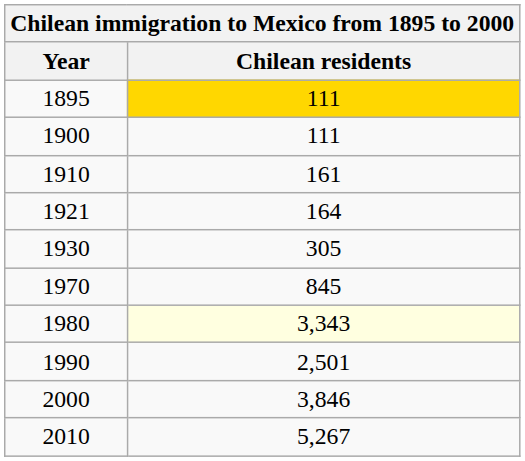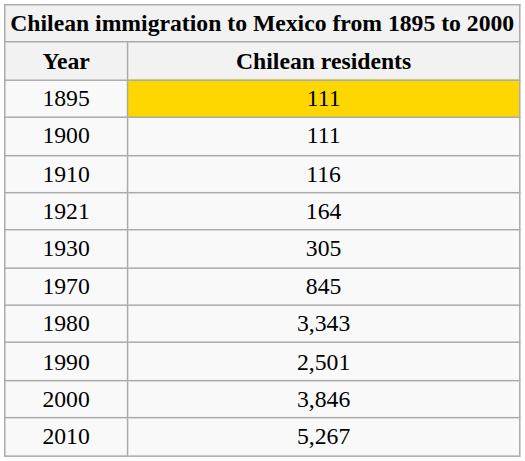1910 | Chilean residents: 161 -> 116
1980 | Chilean residents: lightyellow background -> no background
